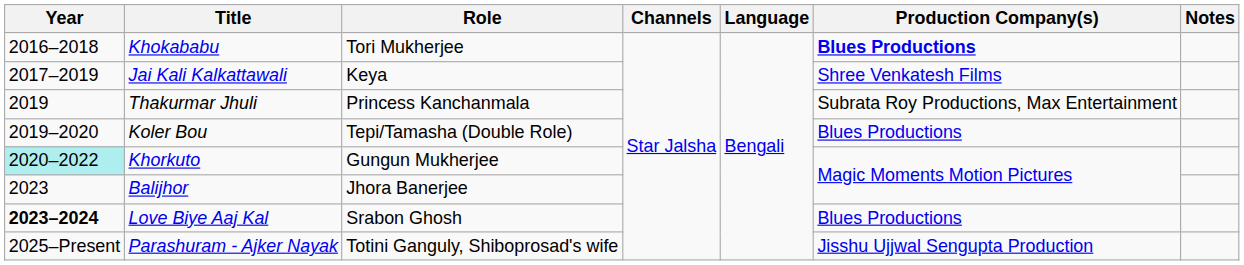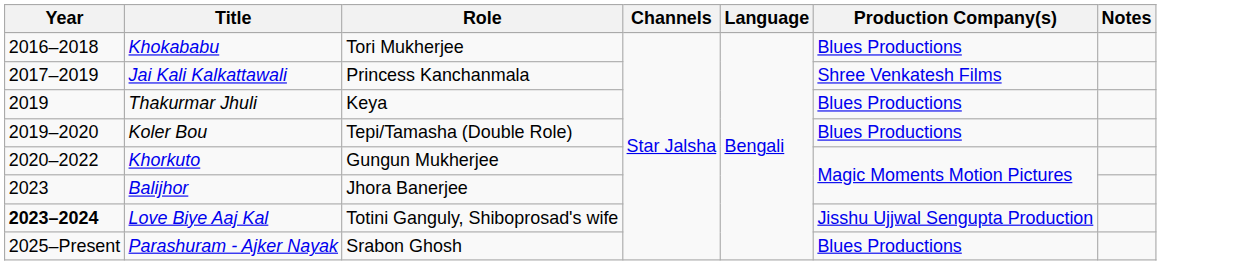Khokababu | Production Company(s): bold -> normal
Jai Kali Kalkattawali | Role: Keya -> Princess Kanchanmala
Thakurmar Jhuli | Role: Princess Kanchanmala -> Keya
Thakurmar Jhuli | Production Company(s): Subrata Roy Productions, Max Entertainment -> Blues Productions
Khorkuto | Year: paleturquoise background -> no background
Love Biye Aaj Kal | Role: Srabon Ghosh -> Totini Ganguly, Shiboprosad's wife
Love Biye Aaj Kal | Production Company(s): Blues Productions -> Jisshu Ujjwal Sengupta Production
Parashuram - Ajker Nayak | Role: Totini Ganguly, Shiboprosad's wife -> Srabon Ghosh
Parashuram - Ajker Nayak | Production Company(s): Jisshu Ujjwal Sengupta Production -> Blues Productions
